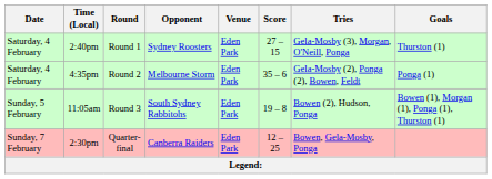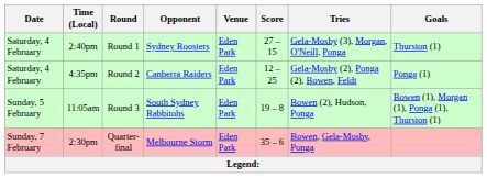4:35pm | Opponent: Melbourne Storm -> Canberra Raiders
4:35pm | Score: 35 – 6 -> 12 – 25
2:30pm | Opponent: Canberra Raiders -> Melbourne Storm
2:30pm | Score: 12 – 25 -> 35 – 6
